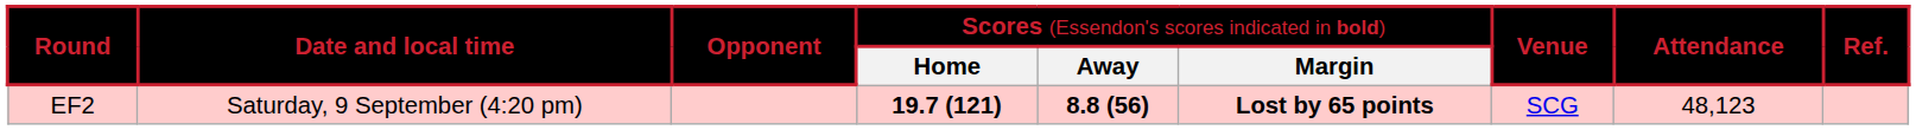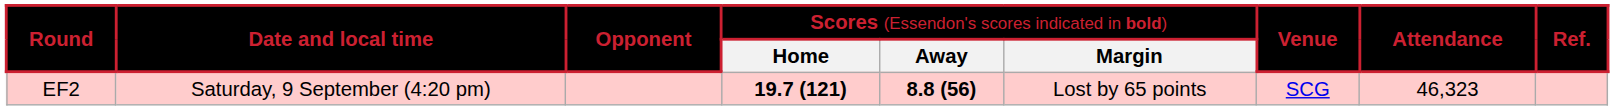EF2 | column 6: bold -> normal
EF2 | column 8: 48,123 -> 46,323
